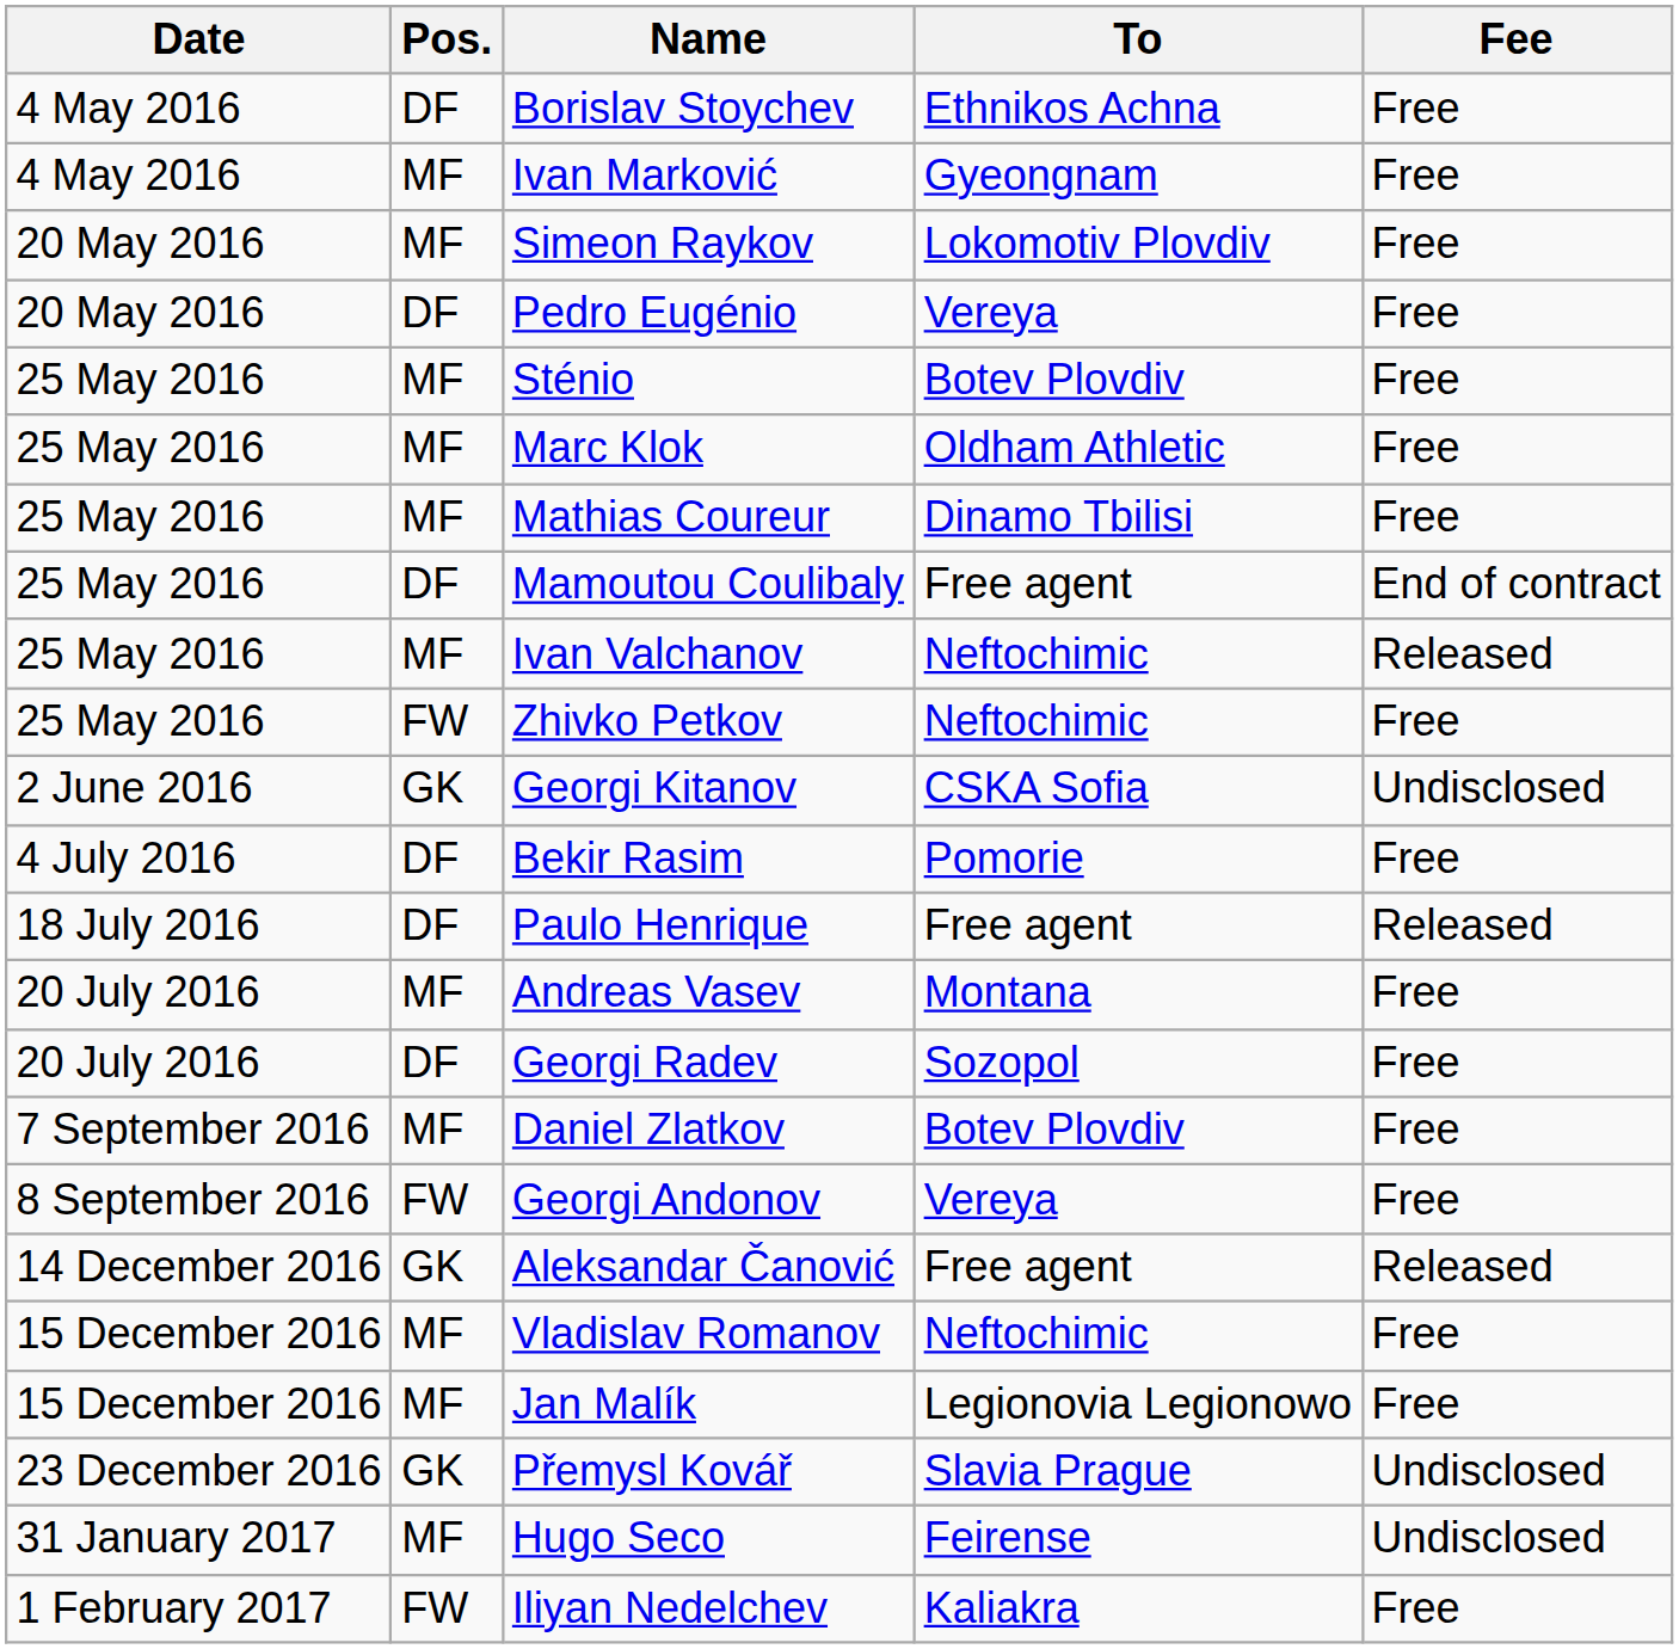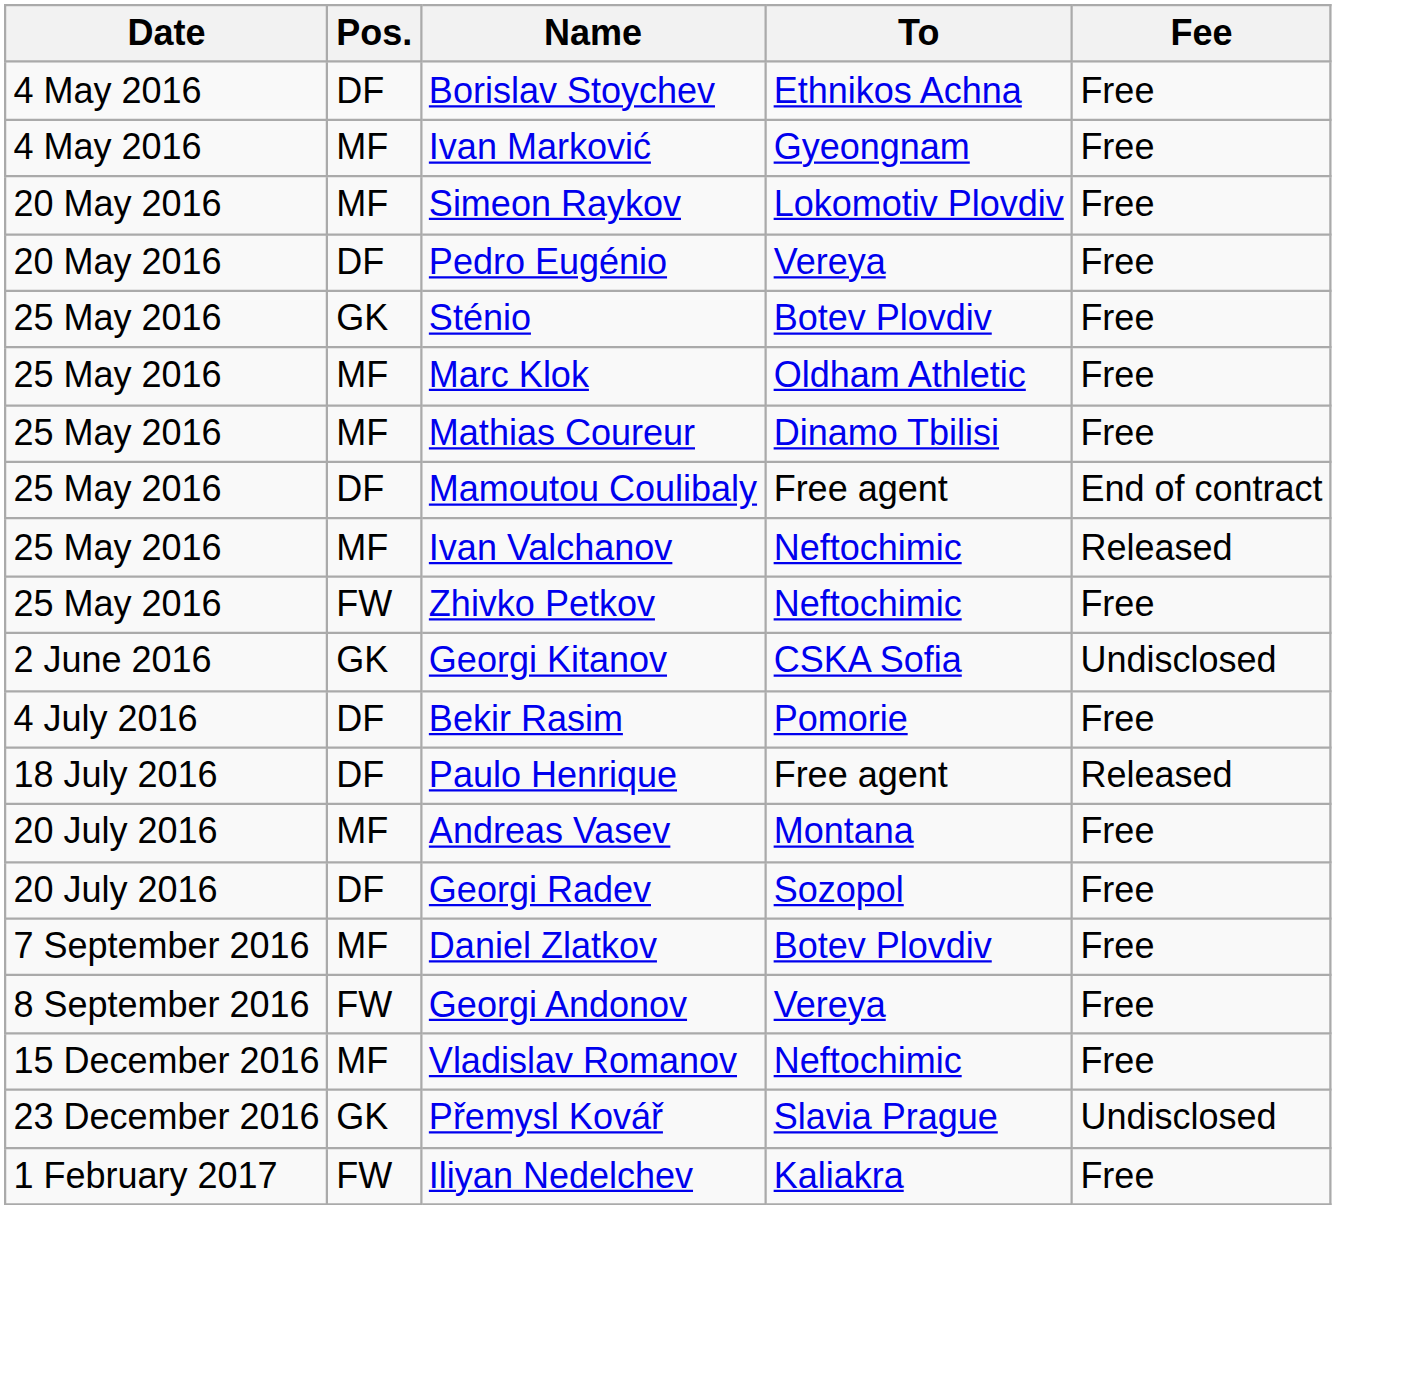Sténio | Pos.: MF -> GK
- row: 14 December 2016 | GK | Aleksandar Čanović | Free agent | Released
- row: 15 December 2016 | MF | Jan Malík | Legionovia Legionowo | Free
- row: 31 January 2017 | MF | Hugo Seco | Feirense | Undisclosed
